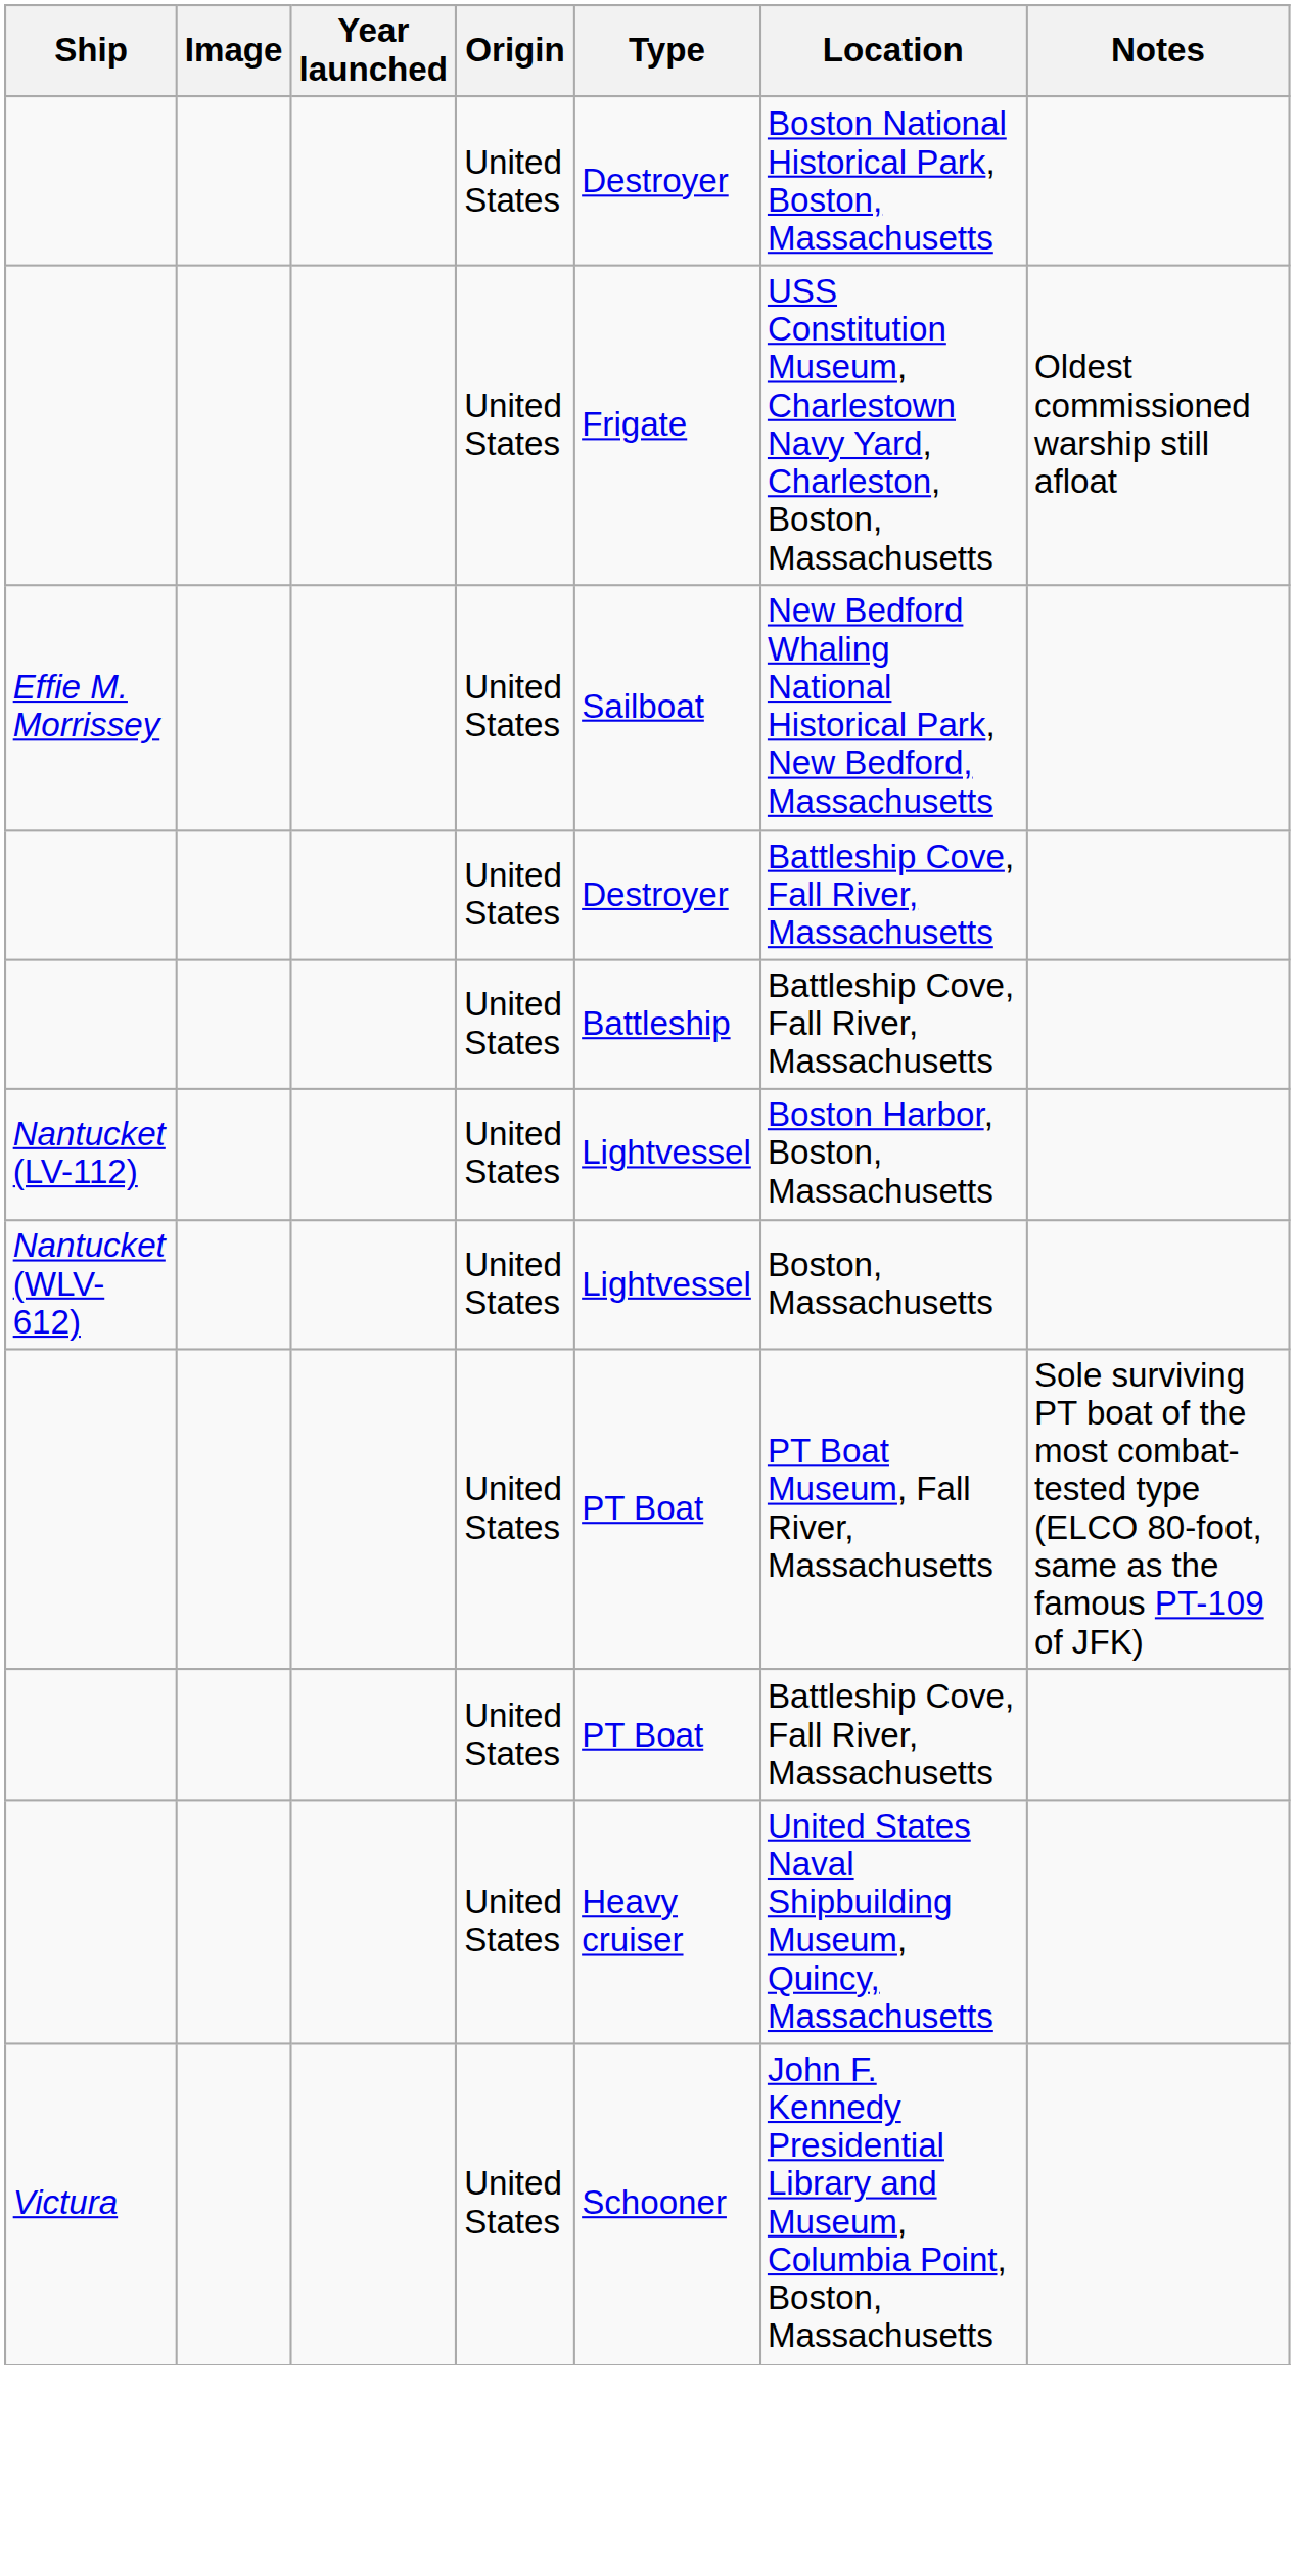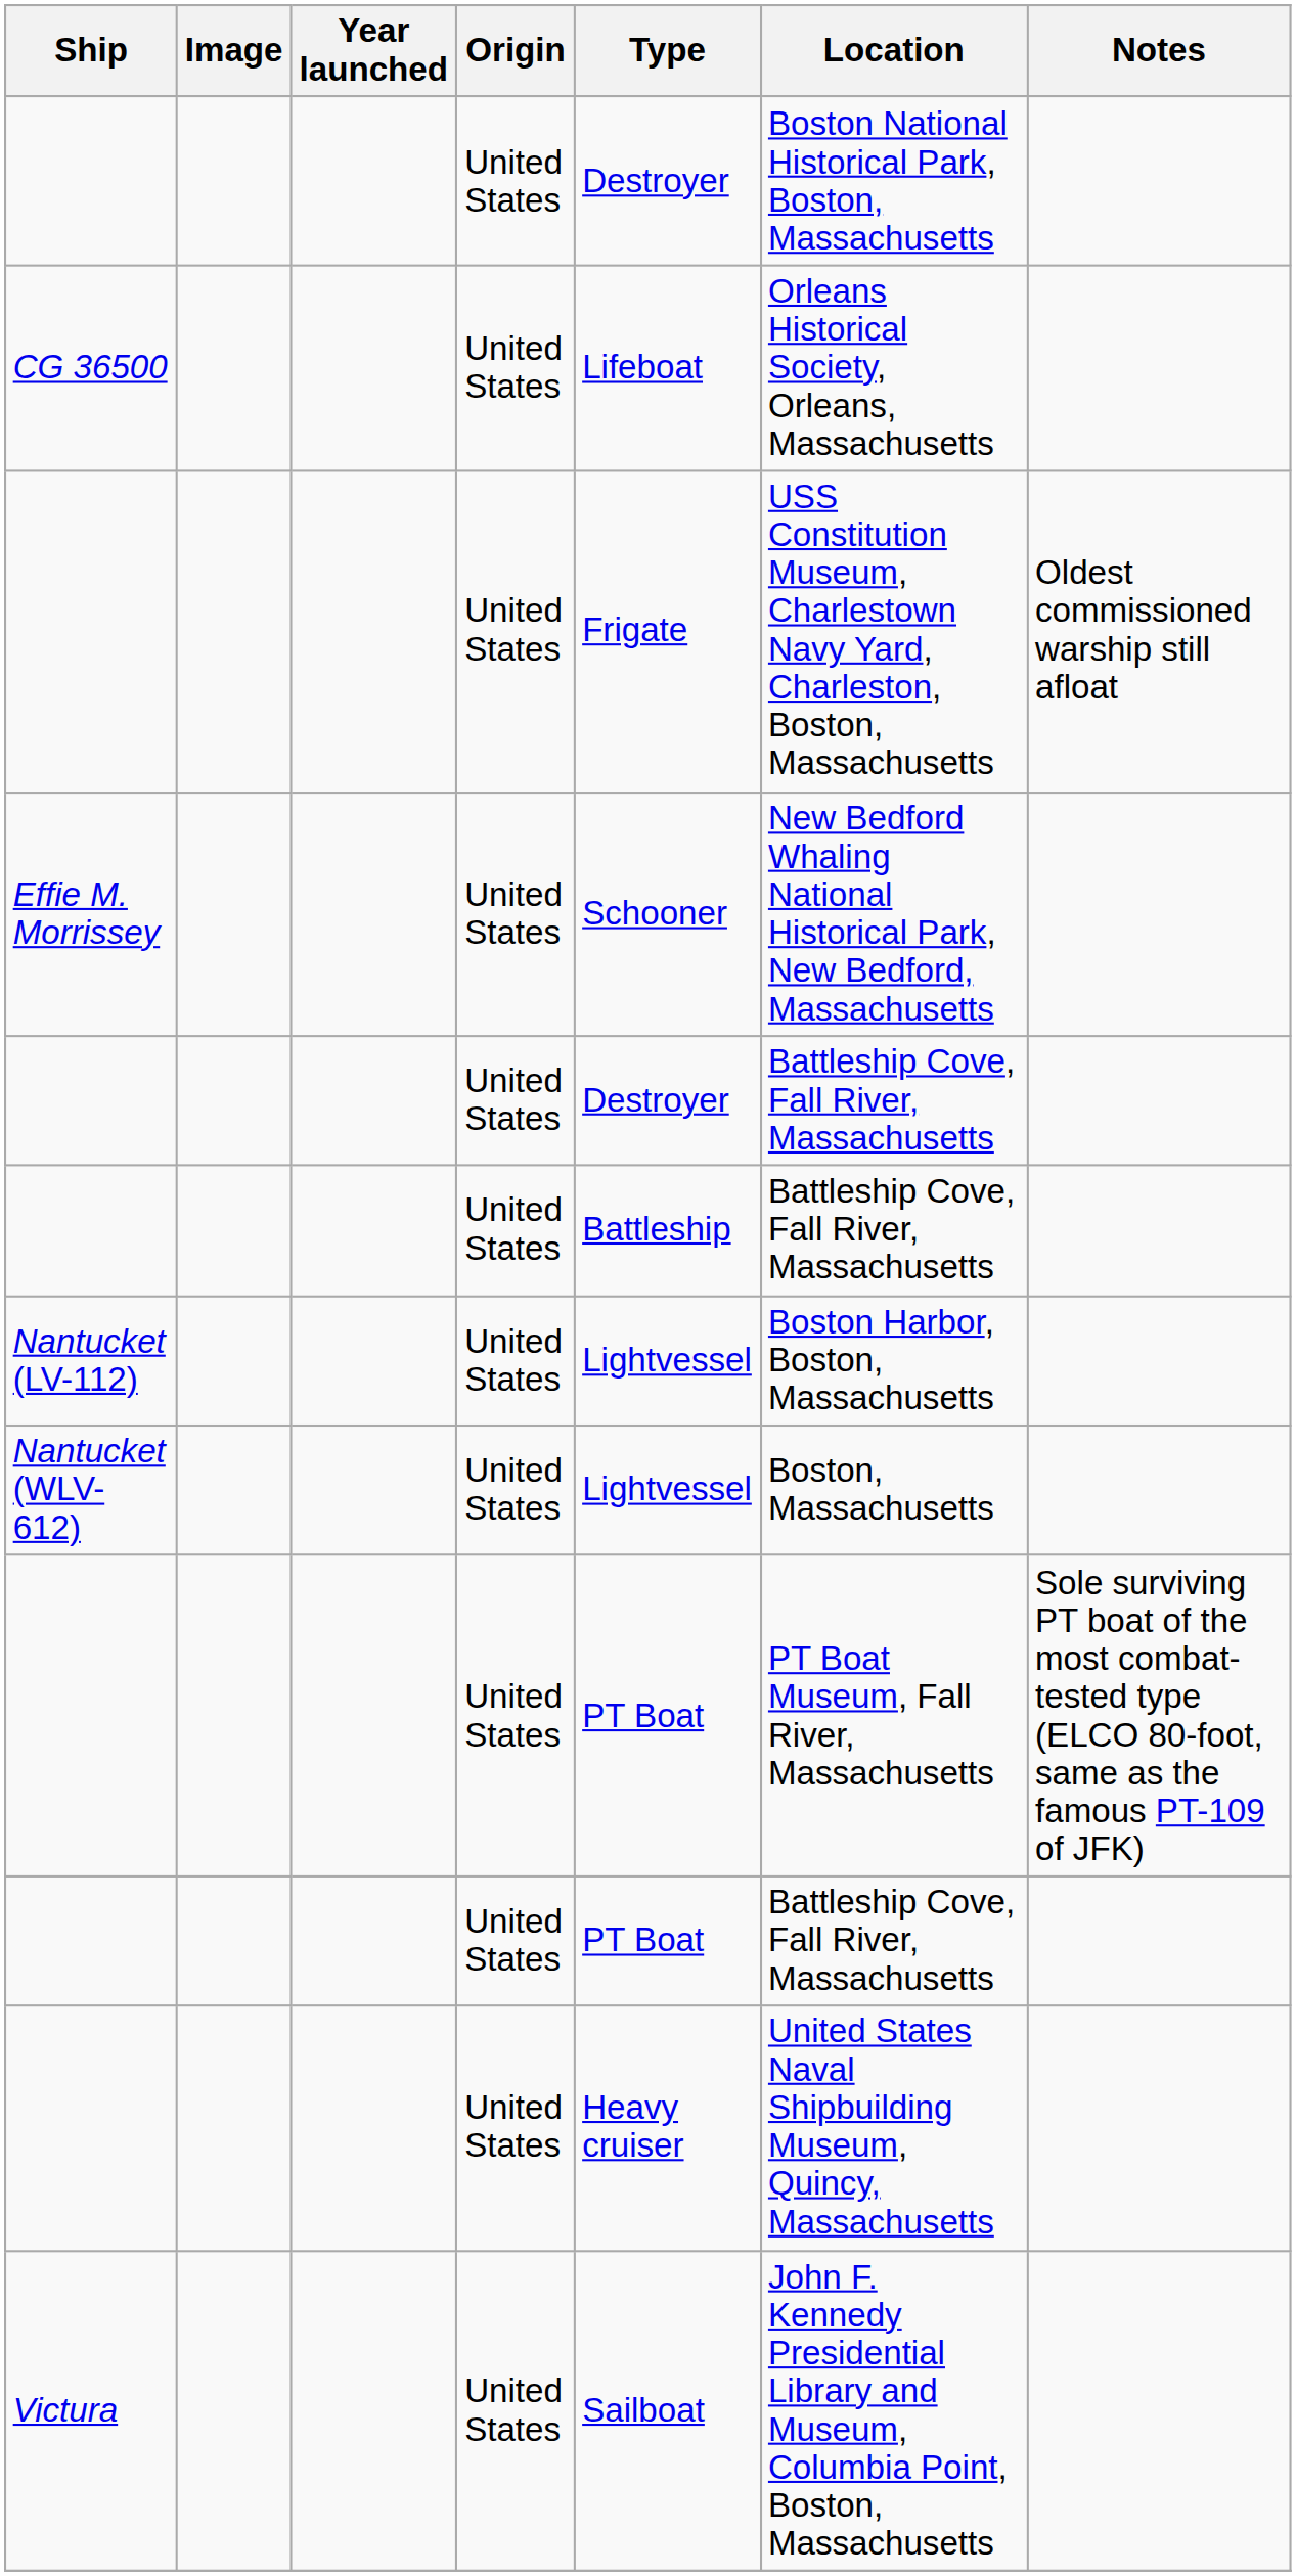+ row: CG 36500 | United States | Lifeboat | Orleans Historical Society, Orleans, Massachusetts
Effie M. Morrissey | Type: Sailboat -> Schooner
Victura | Type: Schooner -> Sailboat
